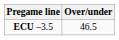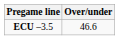ECU –3.5 | Over/under: 46.5 -> 46.6
